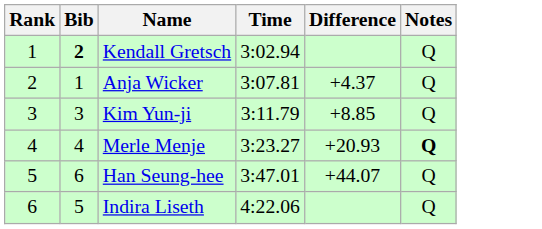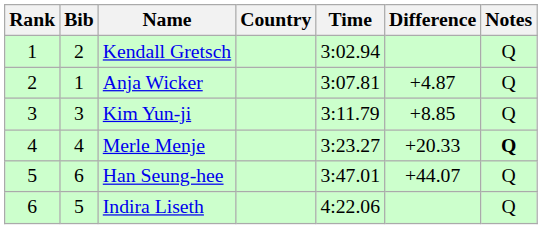+ column: Country
Kendall Gretsch | Bib: bold -> normal
Anja Wicker | Difference: +4.37 -> +4.87
Merle Menje | Difference: +20.93 -> +20.33
